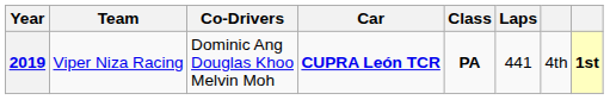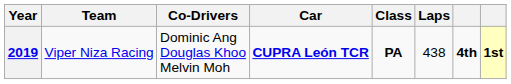2019 | Laps: 441 -> 438
2019 | column 7: normal -> bold
